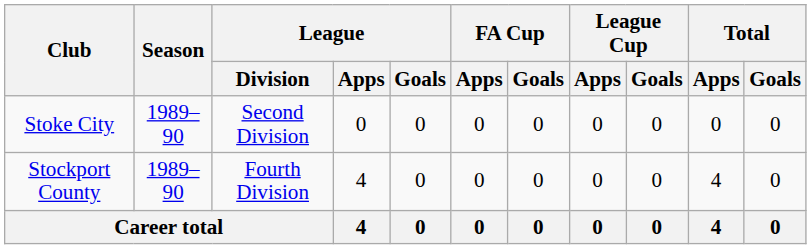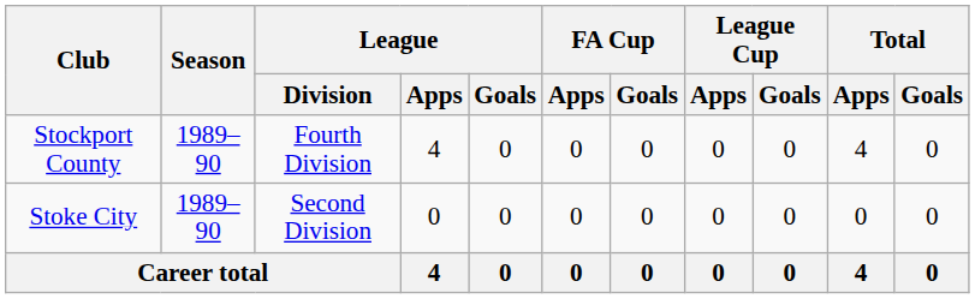rows swapped: Stoke City <-> Stockport County
